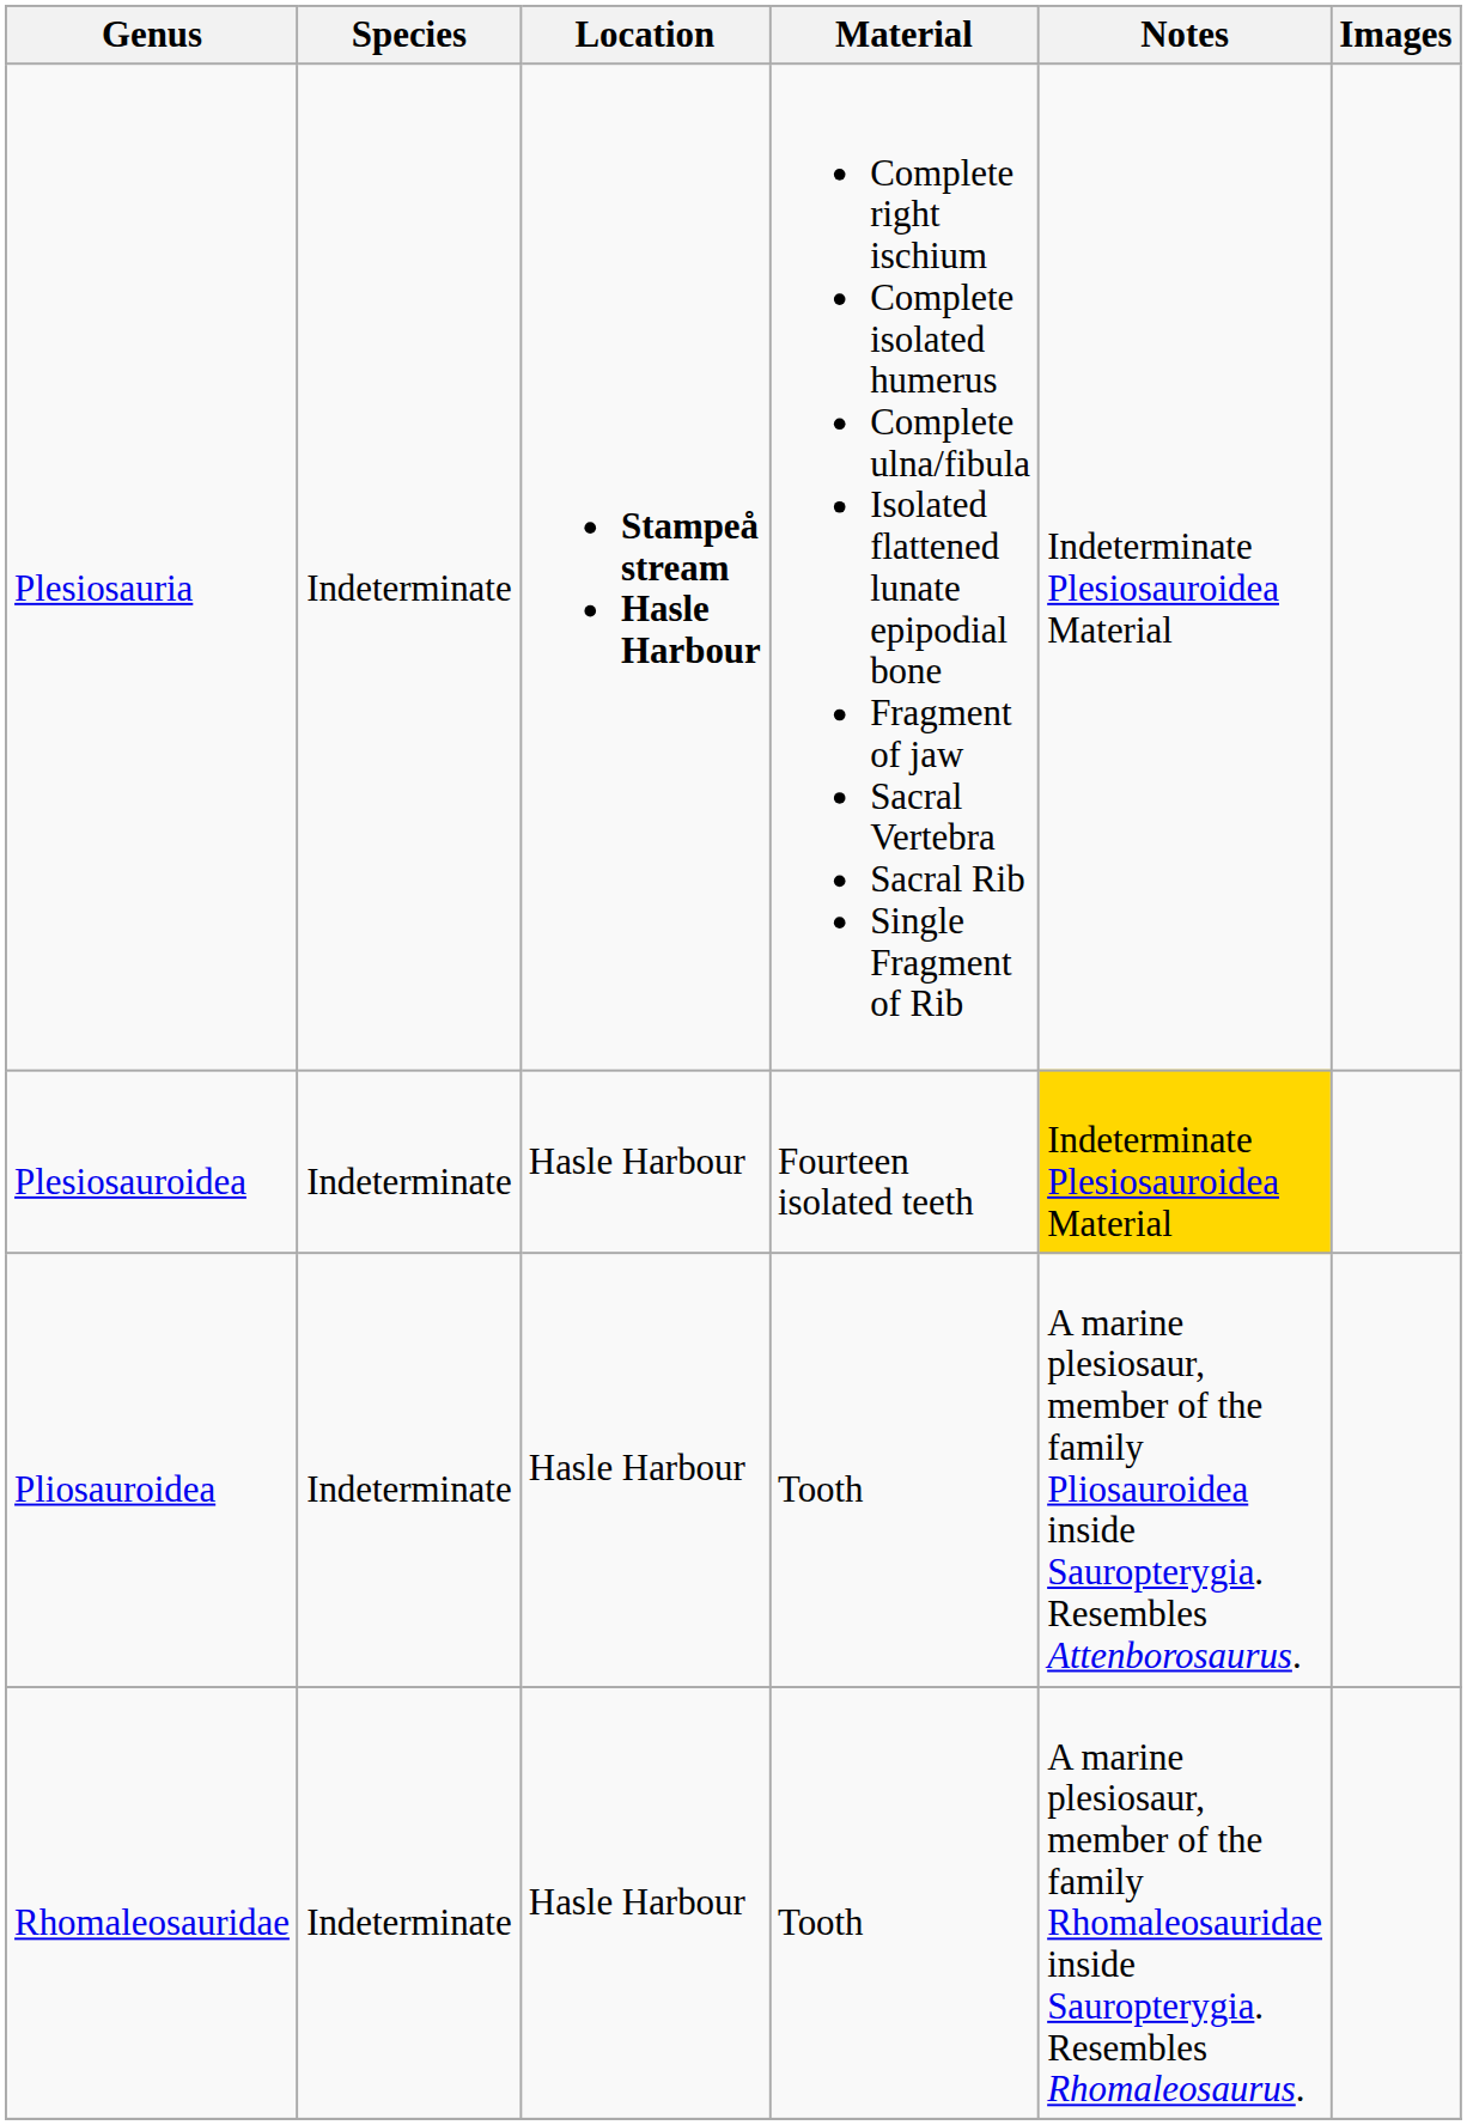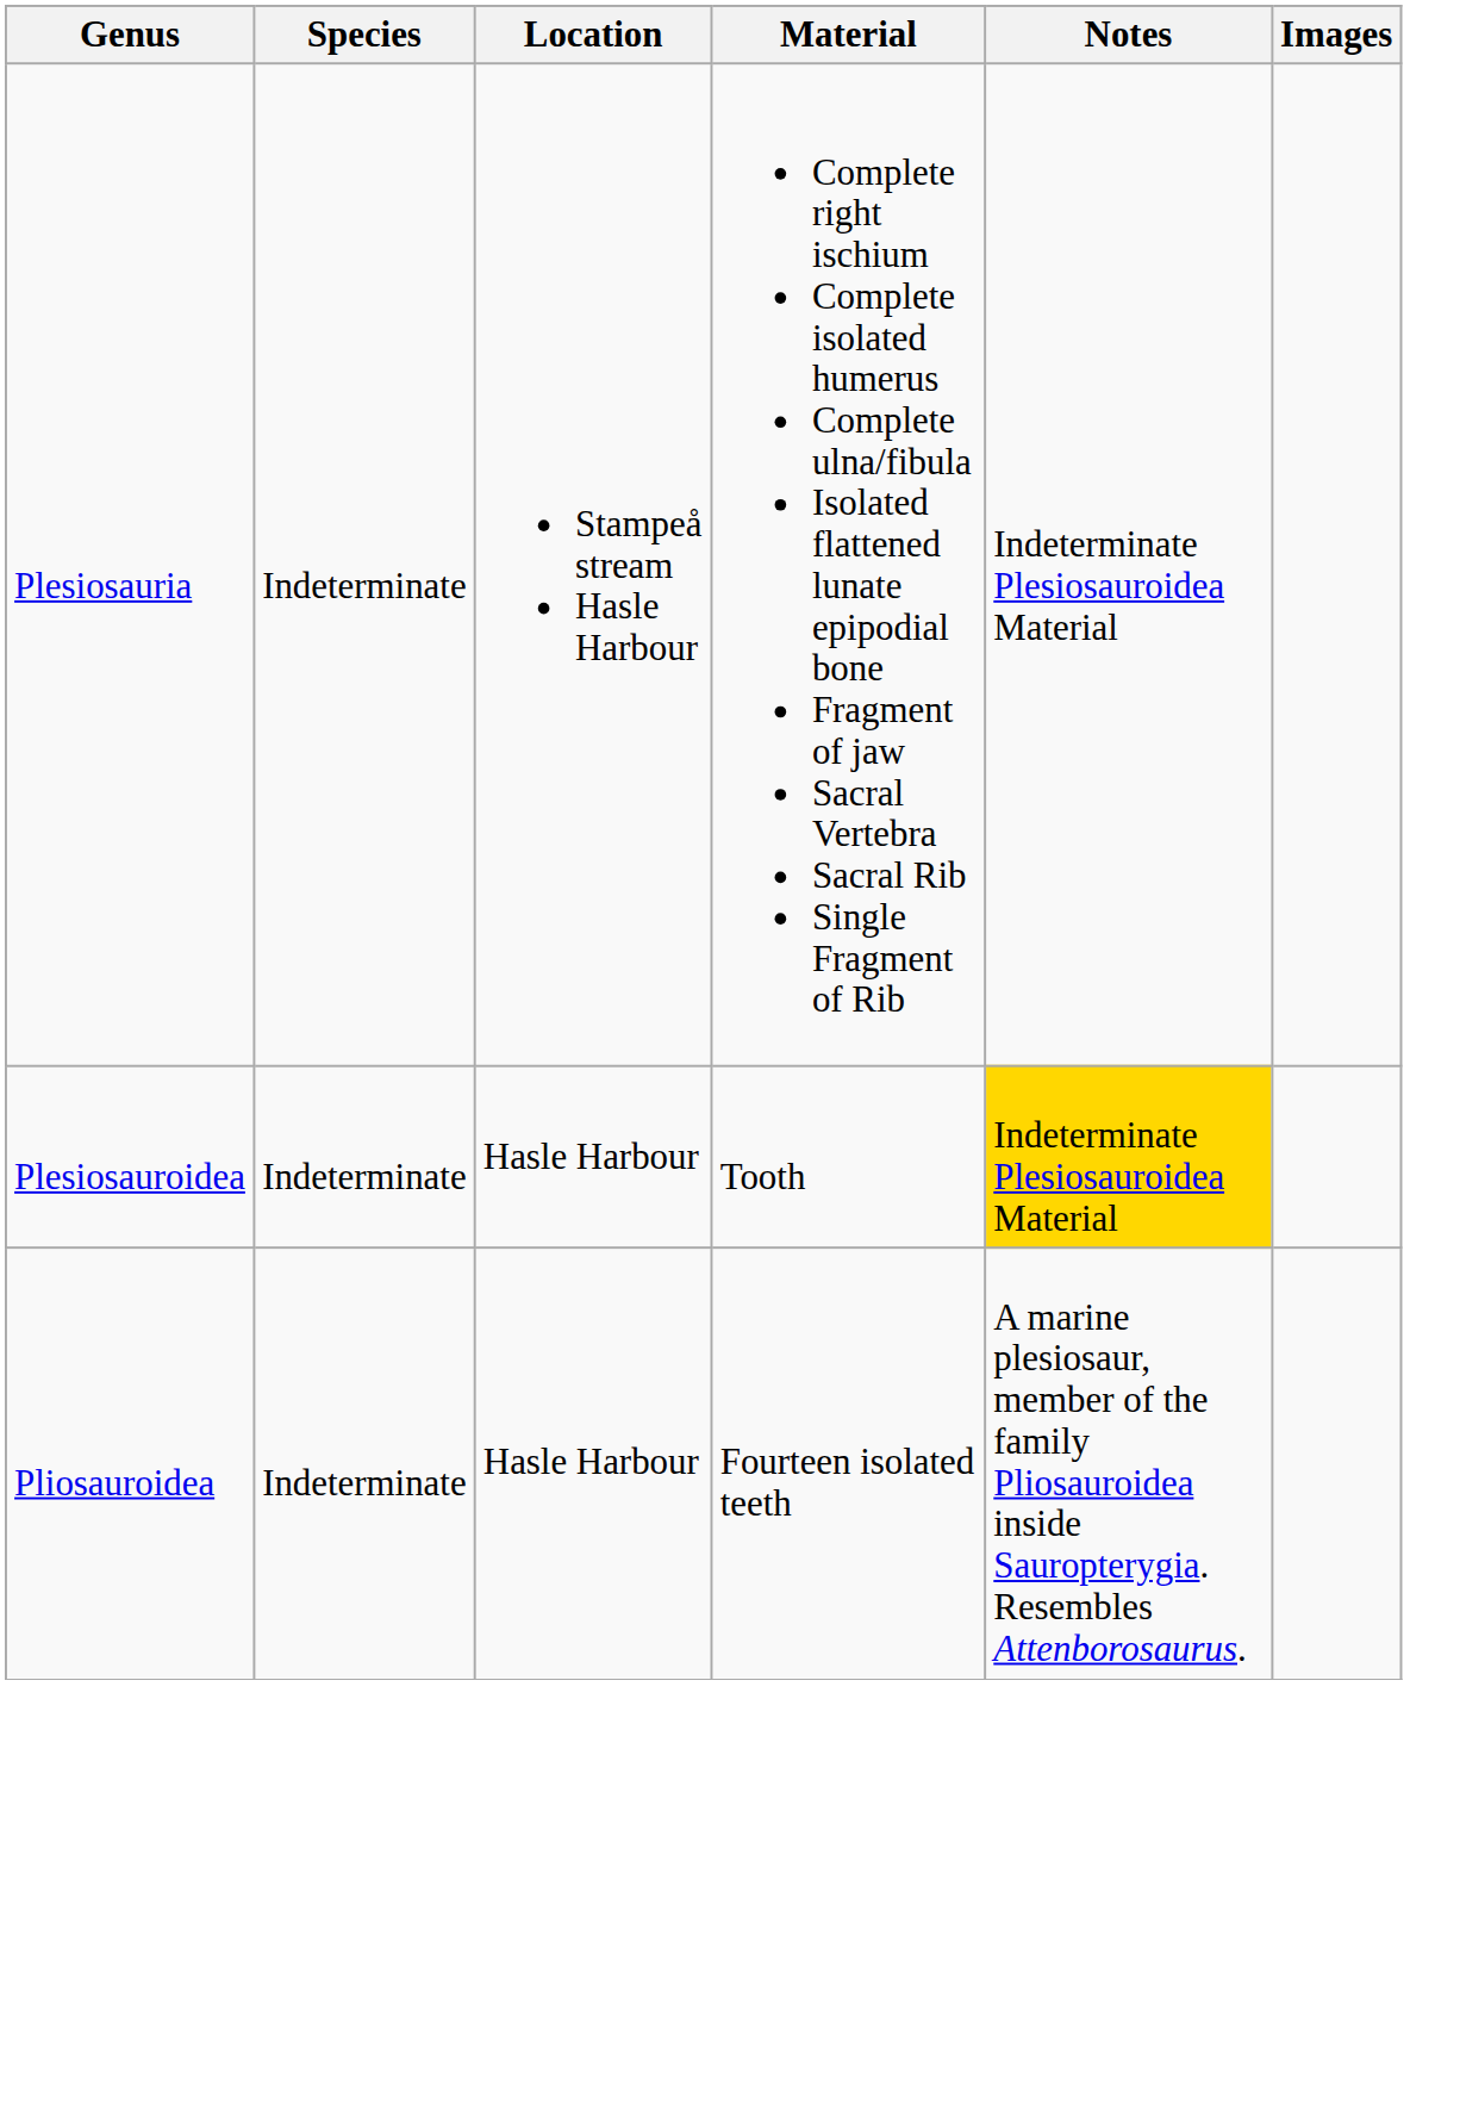Plesiosauria | Location: bold -> normal
Plesiosauroidea | Material: Fourteen isolated teeth -> Tooth
Pliosauroidea | Material: Tooth -> Fourteen isolated teeth
- row: Rhomaleosauridae | Indeterminate | Hasle Harbour | Tooth | A marine plesiosaur, member of the family Rhomaleosauridae inside Sauropterygia. Resembles Rhomaleosaurus.
